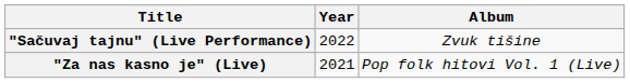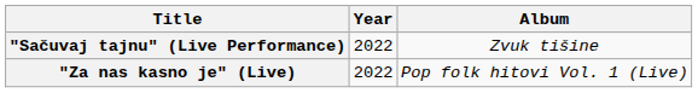"Za nas kasno je" (Live) | Year: 2021 -> 2022
